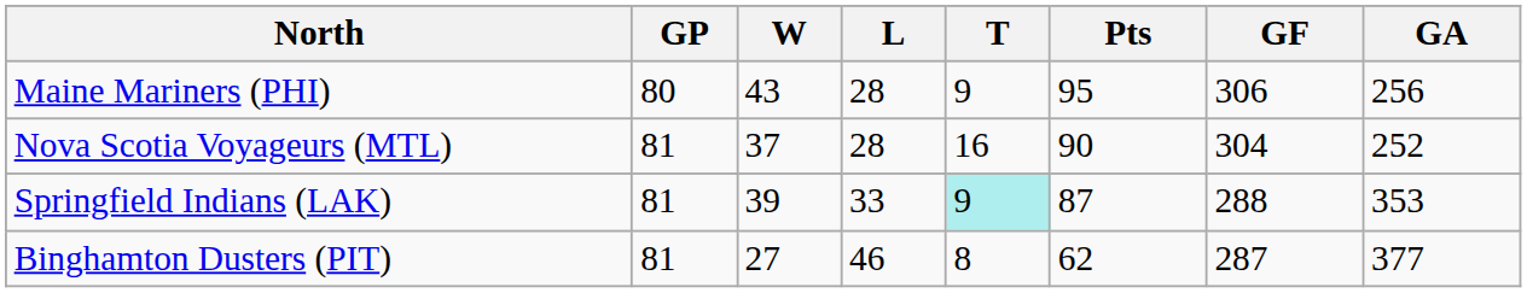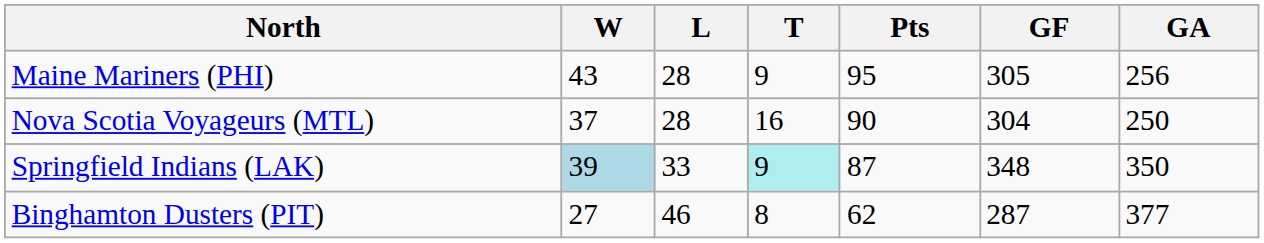- column: GP | 80 | 81 | 81 | 81
Maine Mariners (PHI) | GF: 306 -> 305
Nova Scotia Voyageurs (MTL) | GA: 252 -> 250
Springfield Indians (LAK) | W: no background -> lightblue background
Springfield Indians (LAK) | GF: 288 -> 348
Springfield Indians (LAK) | GA: 353 -> 350
